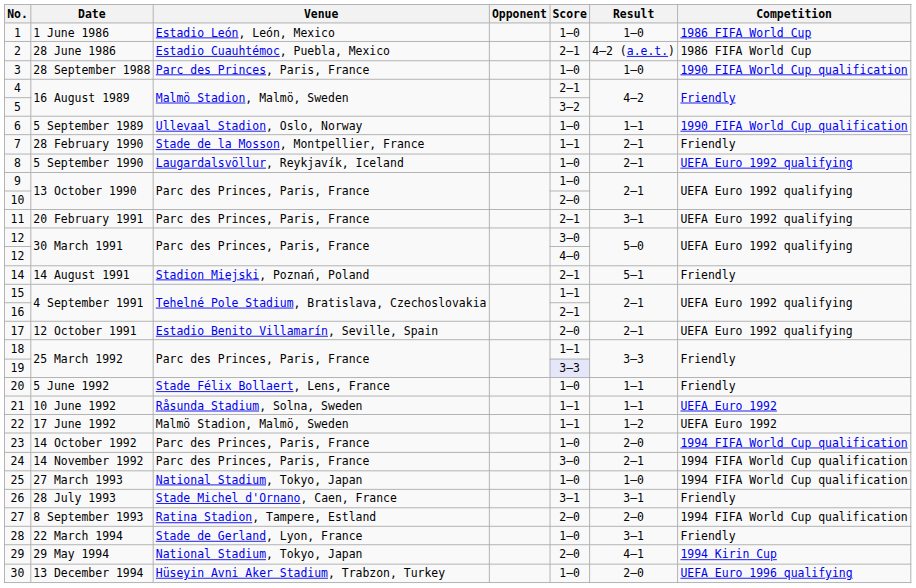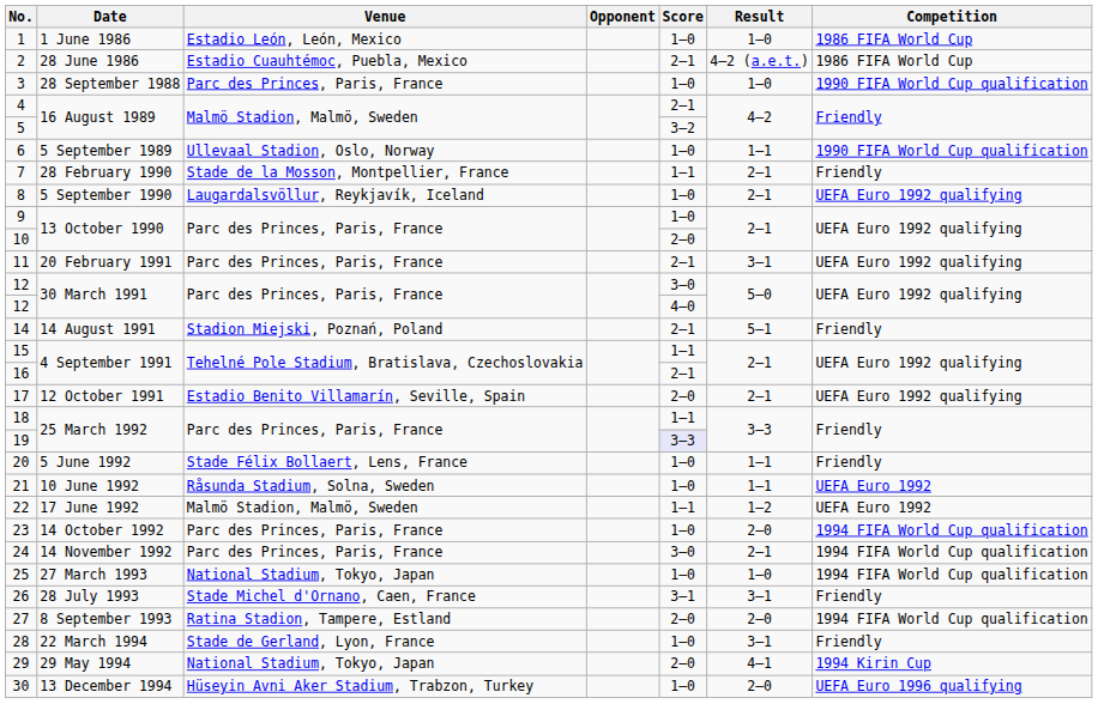21 | Score: 1–1 -> 1–0
